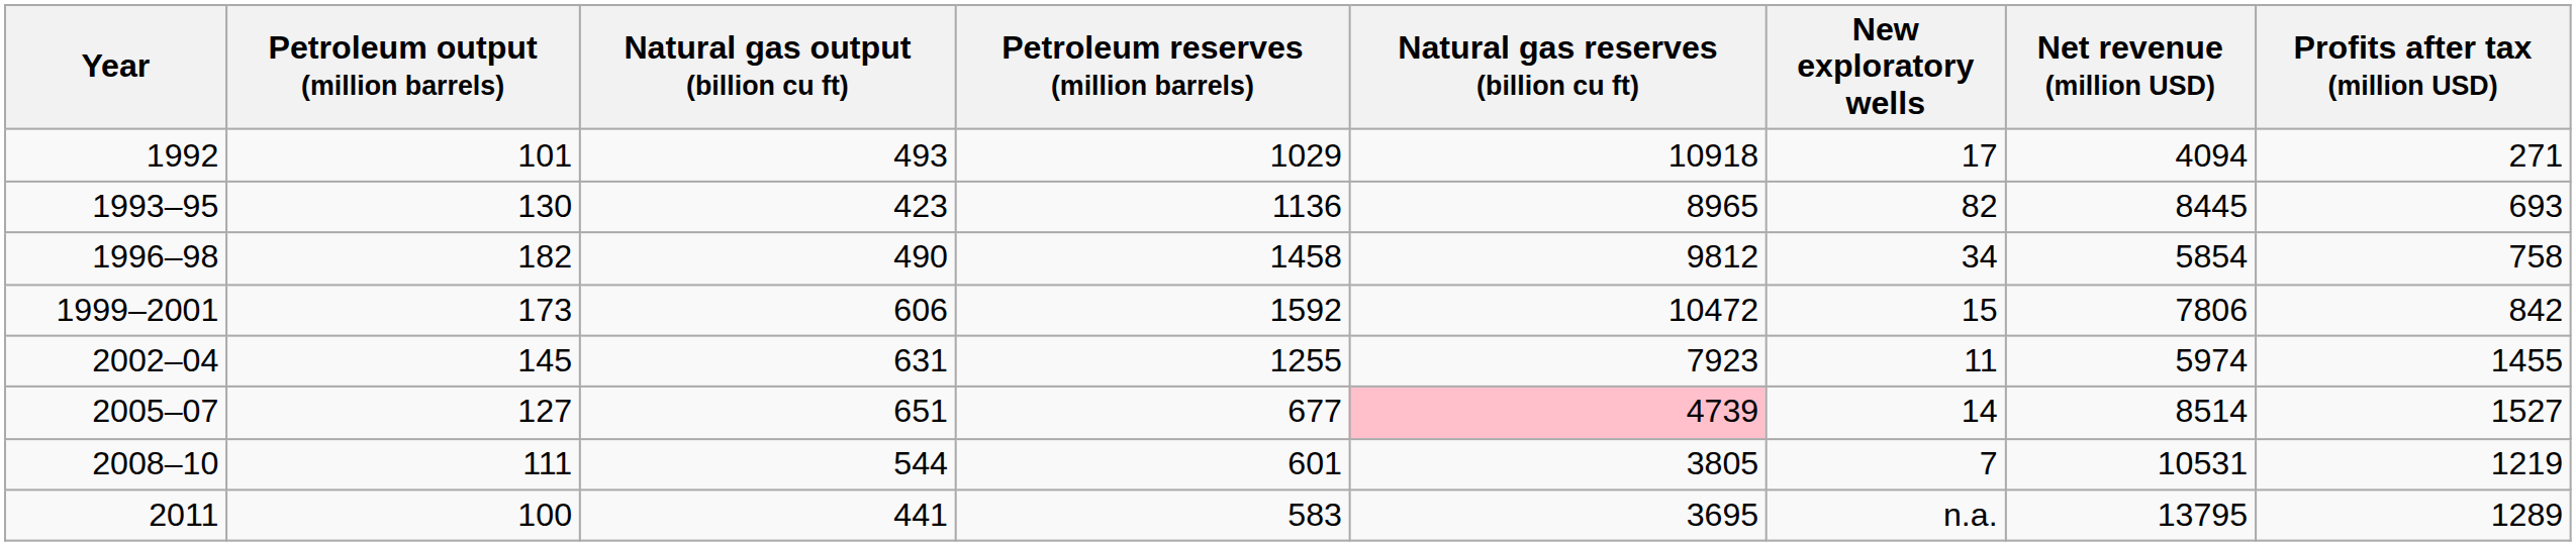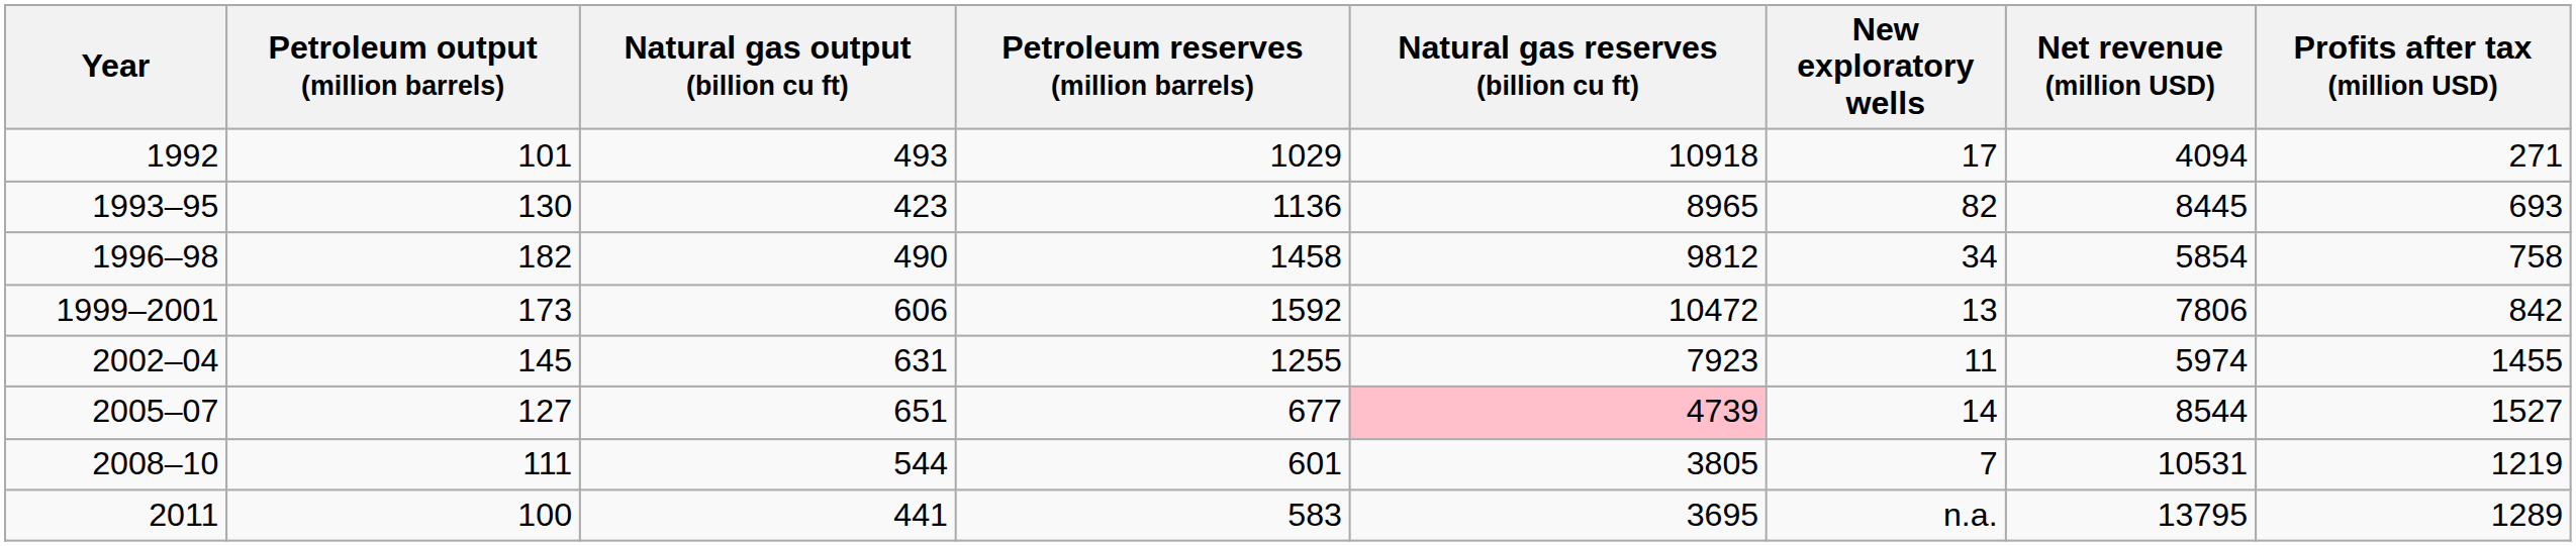1999–2001 | New exploratory wells: 15 -> 13
2005–07 | Net revenue (million USD): 8514 -> 8544
